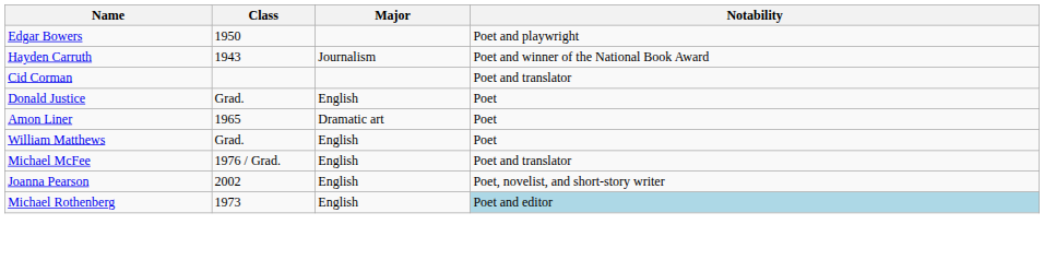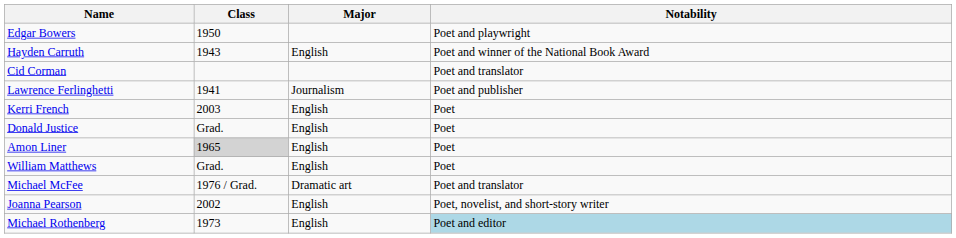Hayden Carruth | Major: Journalism -> English
+ row: Lawrence Ferlinghetti | 1941 | Journalism | Poet and publisher
+ row: Kerri French | 2003 | English | Poet
Amon Liner | Class: no background -> lightgrey background
Amon Liner | Major: Dramatic art -> English
Michael McFee | Major: English -> Dramatic art
